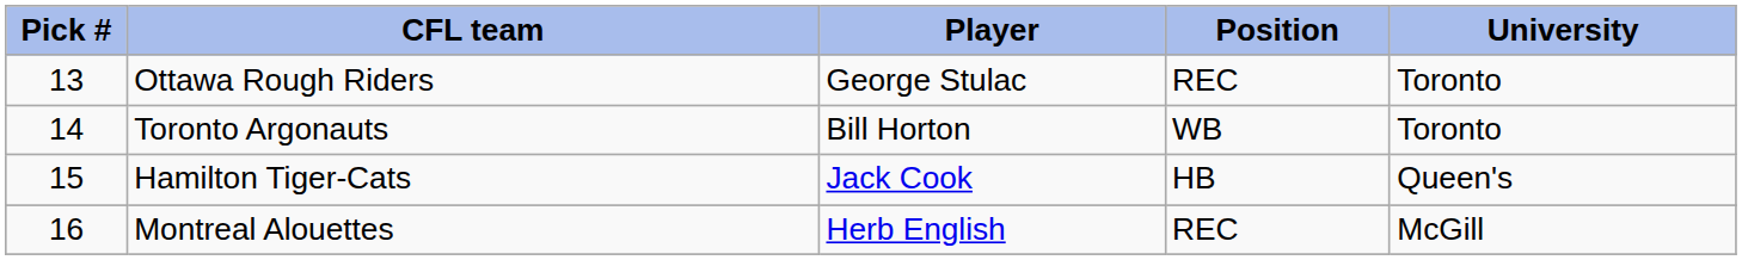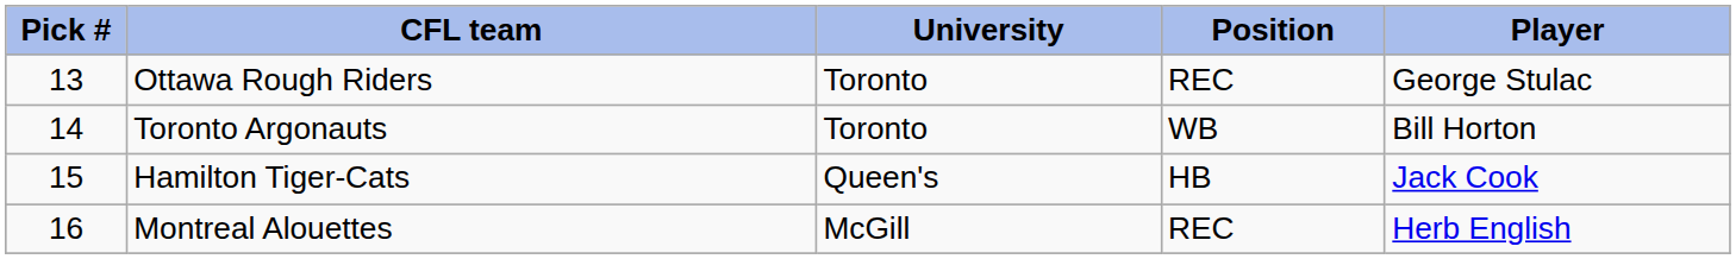columns swapped: Player <-> University
